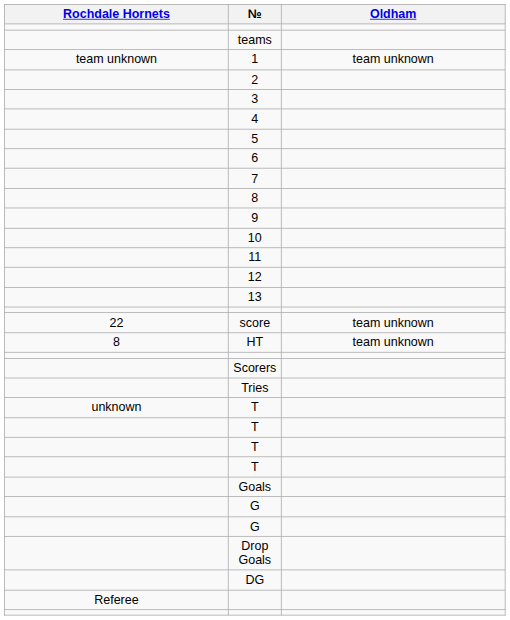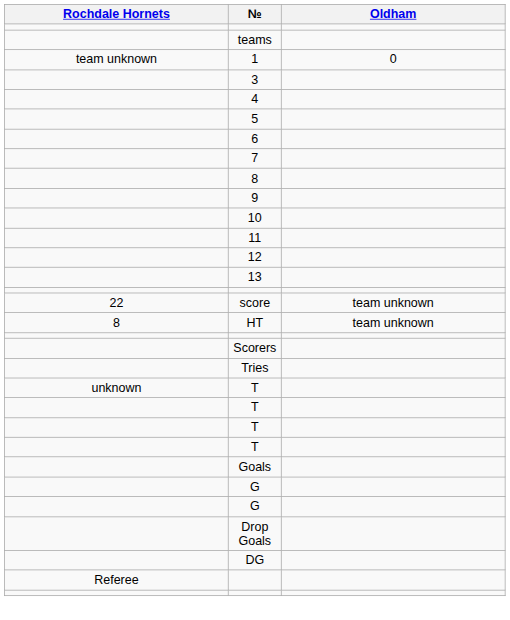1 | Oldham: team unknown -> 0
- row: 2
